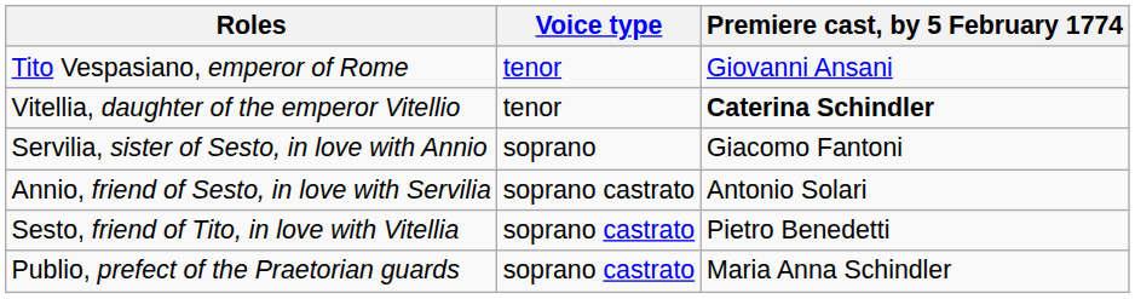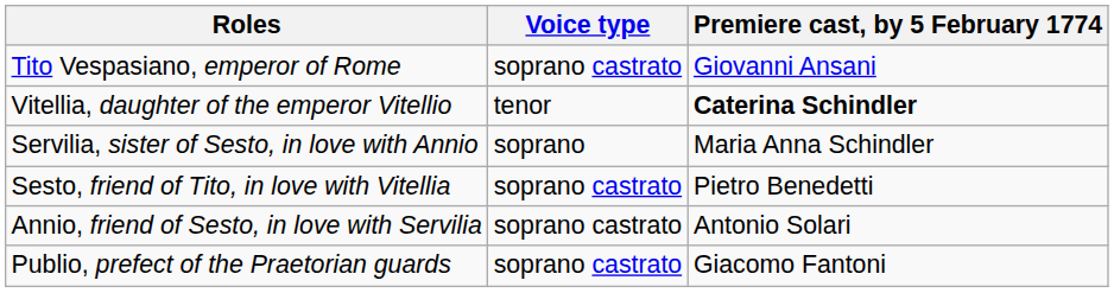Tito Vespasiano, emperor of Rome | Voice type: tenor -> soprano castrato
Servilia, sister of Sesto, in love with Annio | Premiere cast, by 5 February 1774: Giacomo Fantoni -> Maria Anna Schindler
rows swapped: Sesto, friend of Tito, in love with Vitellia <-> Annio, friend of Sesto, in love with Servilia
Publio, prefect of the Praetorian guards | Premiere cast, by 5 February 1774: Maria Anna Schindler -> Giacomo Fantoni
